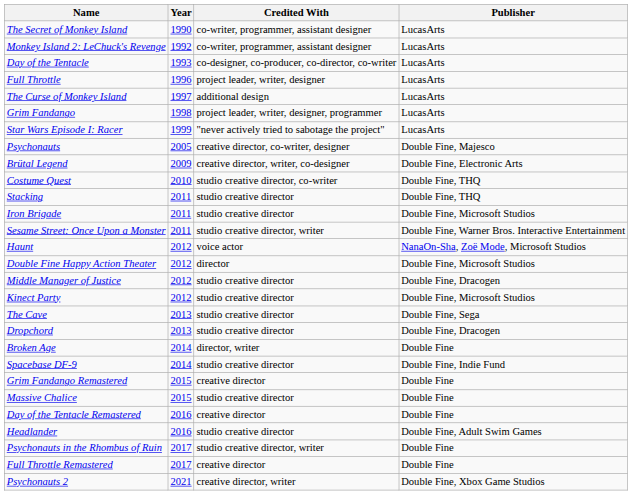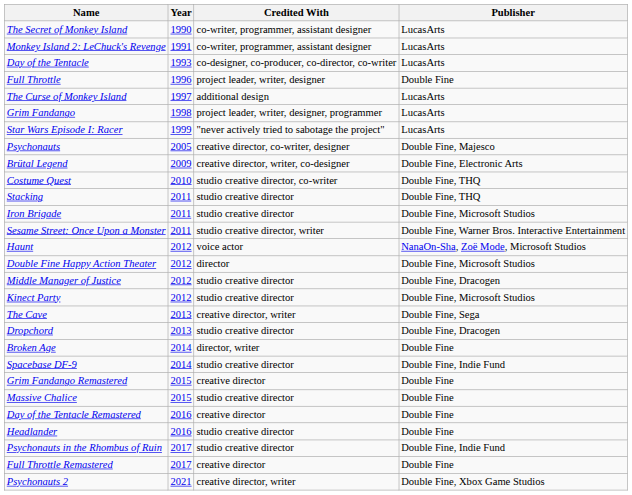Monkey Island 2: LeChuck's Revenge | Year: 1992 -> 1991
Full Throttle | Publisher: LucasArts -> Double Fine
The Cave | Credited With: studio creative director -> creative director, writer
Headlander | Publisher: Double Fine, Adult Swim Games -> Double Fine
Psychonauts in the Rhombus of Ruin | Credited With: studio creative director, writer -> studio creative director
Psychonauts in the Rhombus of Ruin | Publisher: Double Fine -> Double Fine, Indie Fund
